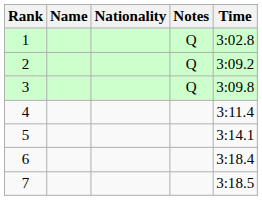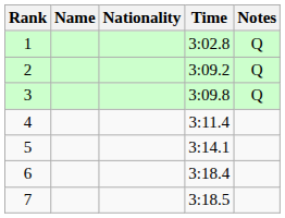columns swapped: Time <-> Notes
